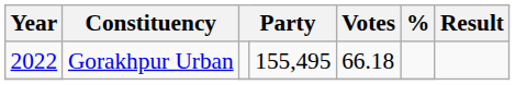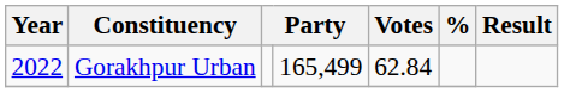2022 / Gorakhpur Urban | column 4: 155,495 -> 165,499
2022 / Gorakhpur Urban | Votes: 66.18 -> 62.84
